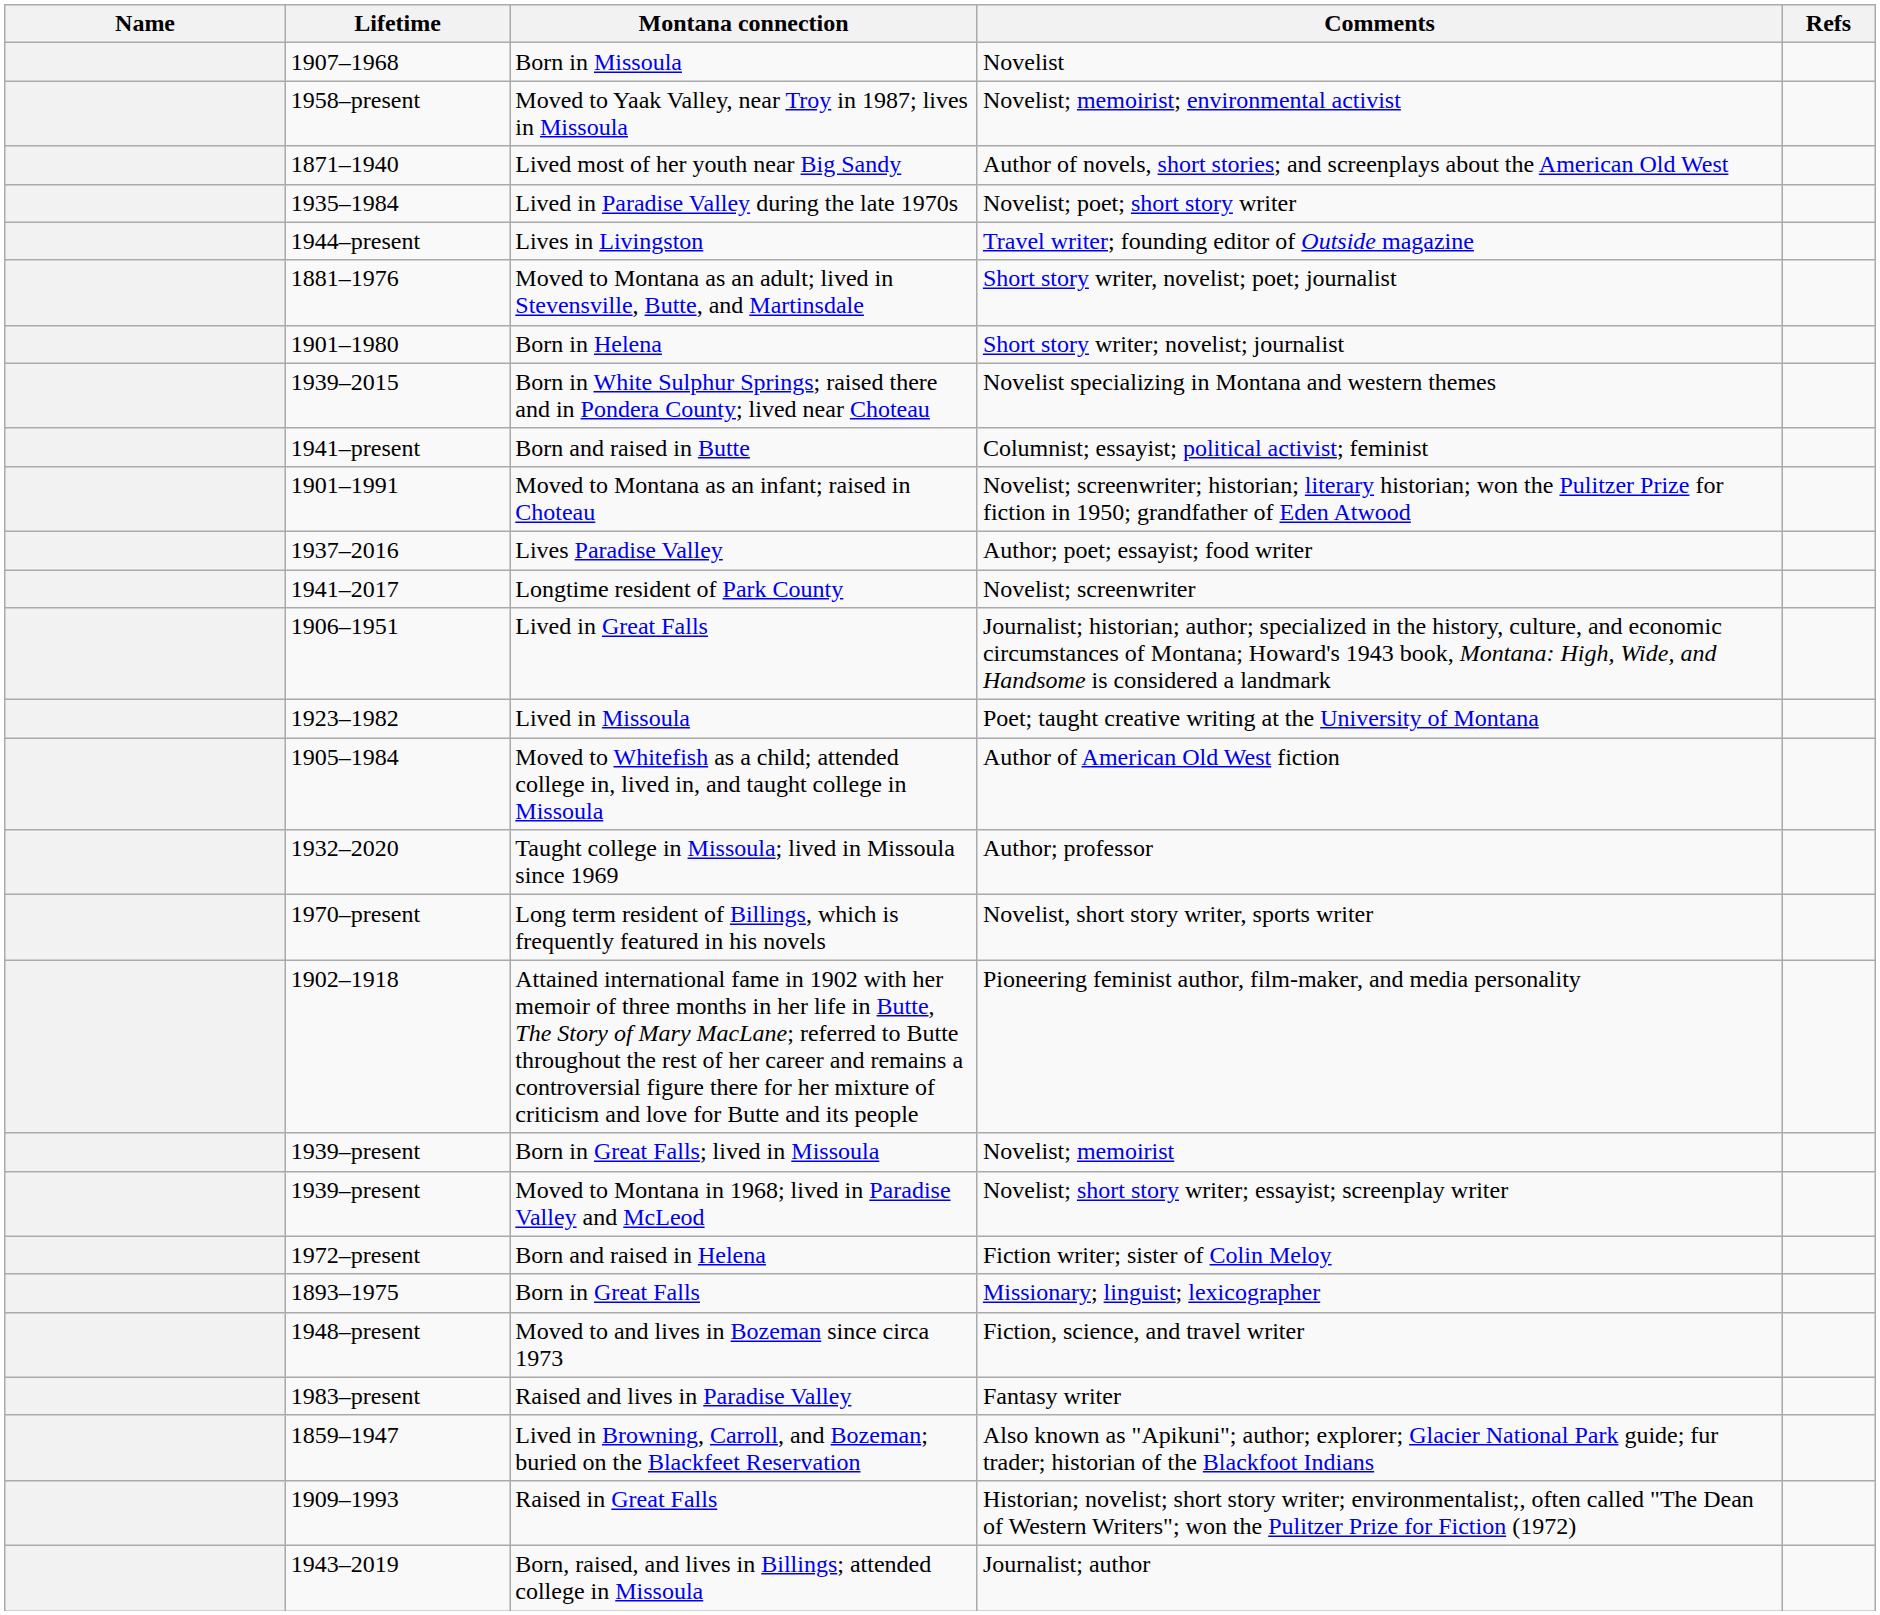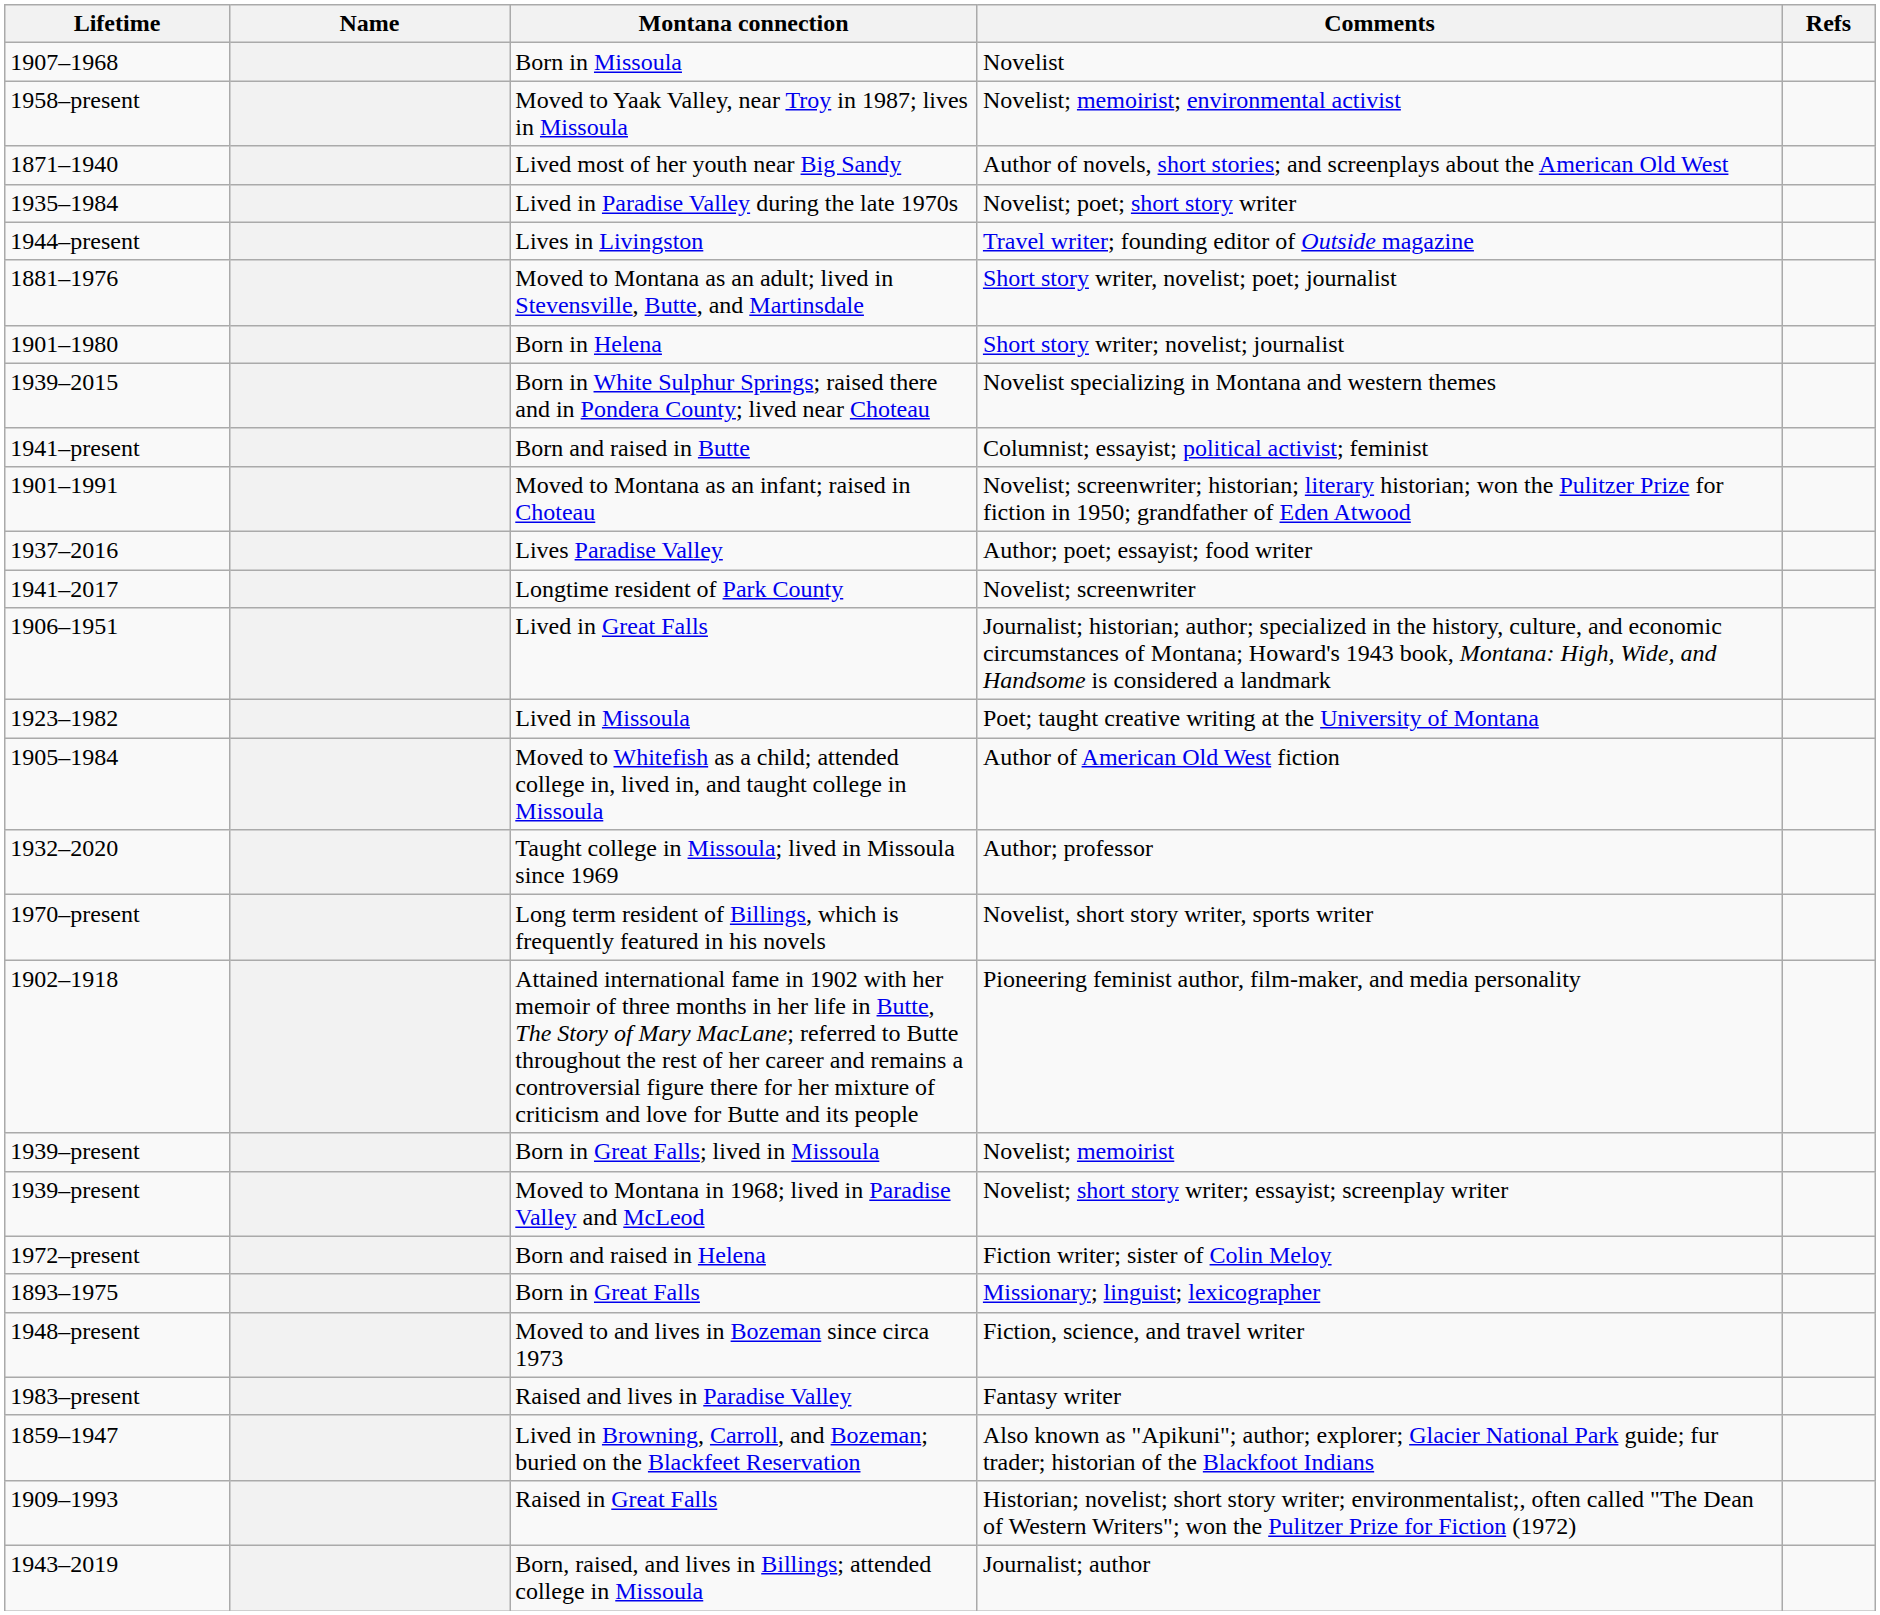columns swapped: Name <-> Lifetime
